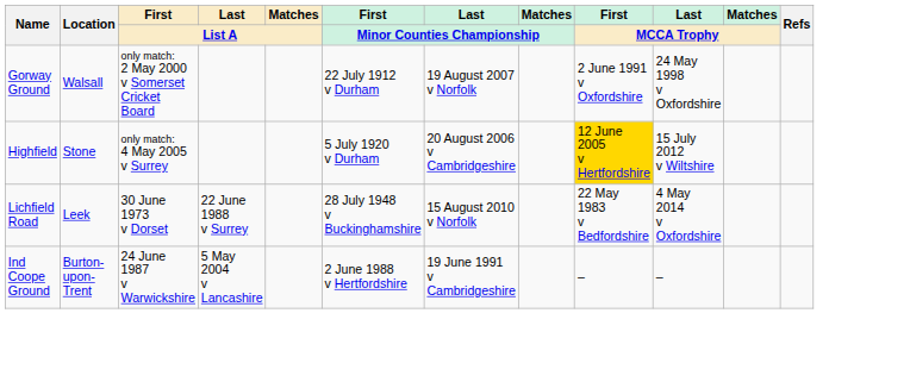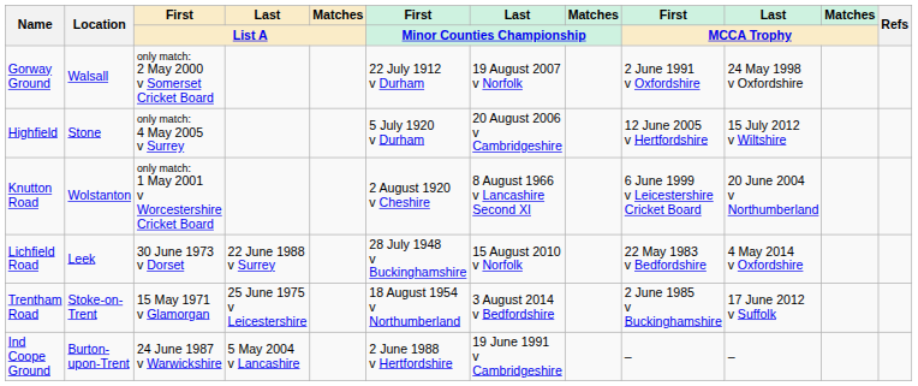Highfield | First / MCCA Trophy: gold background -> no background
+ row: Knutton Road | Wolstanton | only match: 1 May 2001 v Worcestershire Cricket Board | 2 August 1920 v Cheshire | 8 August 1966 v Lancashire Second XI | 6 June 1999 v Leicestershire Cricket Board | 20 June 2004 v Northumberland
+ row: Trentham Road | Stoke-on-Trent | 15 May 1971 v Glamorgan | 25 June 1975 v Leicestershire | 18 August 1954 v Northumberland | 3 August 2014 v Bedfordshire | 2 June 1985 v Buckinghamshire | 17 June 2012 v Suffolk
